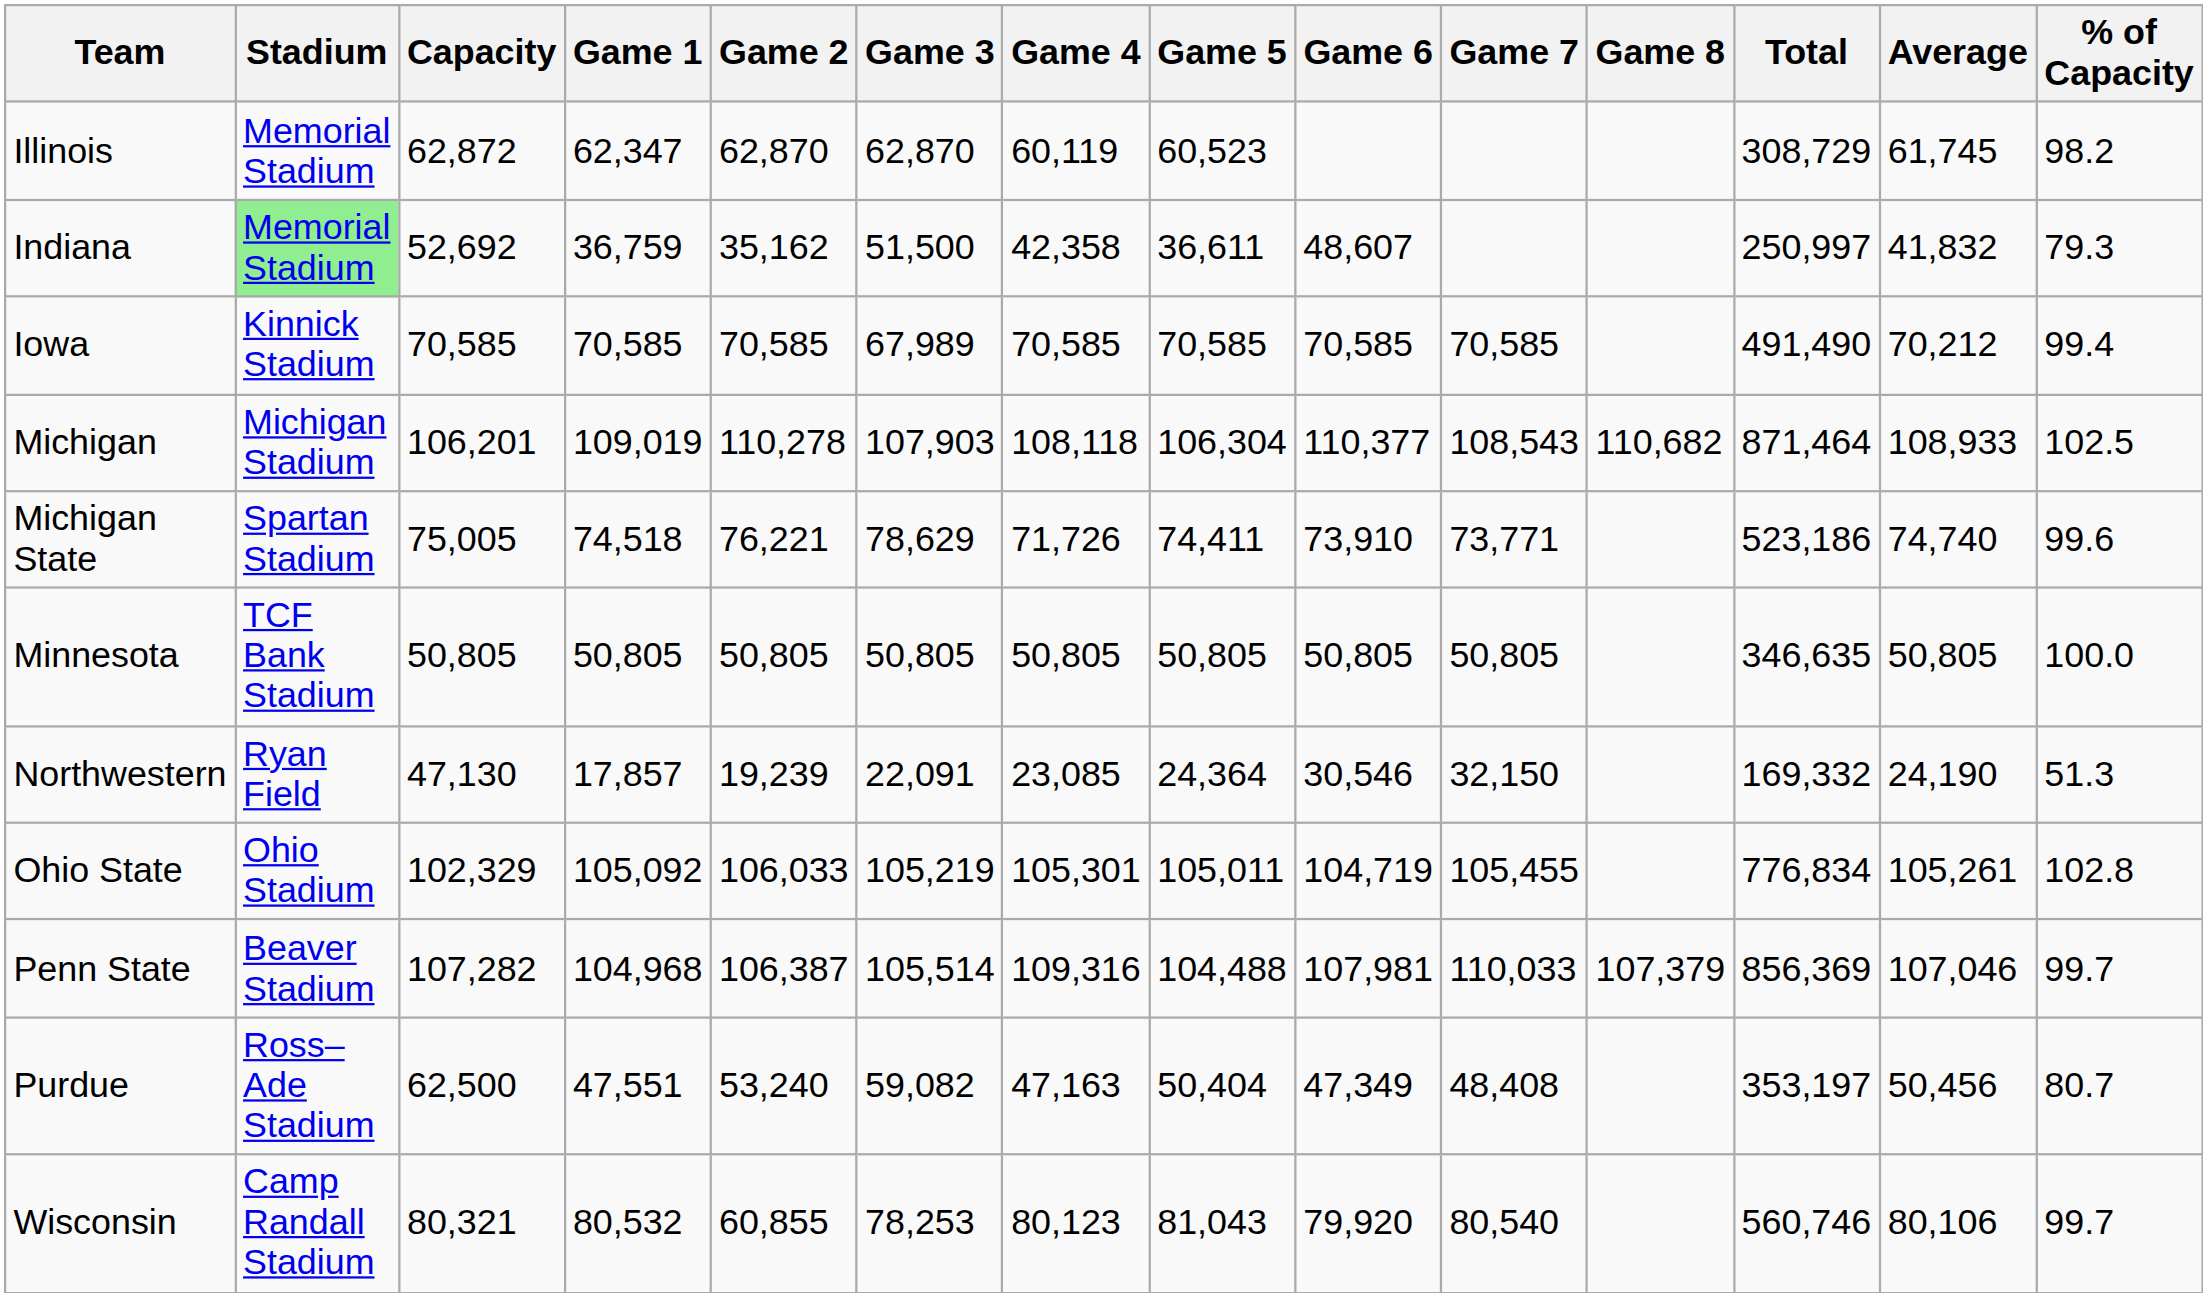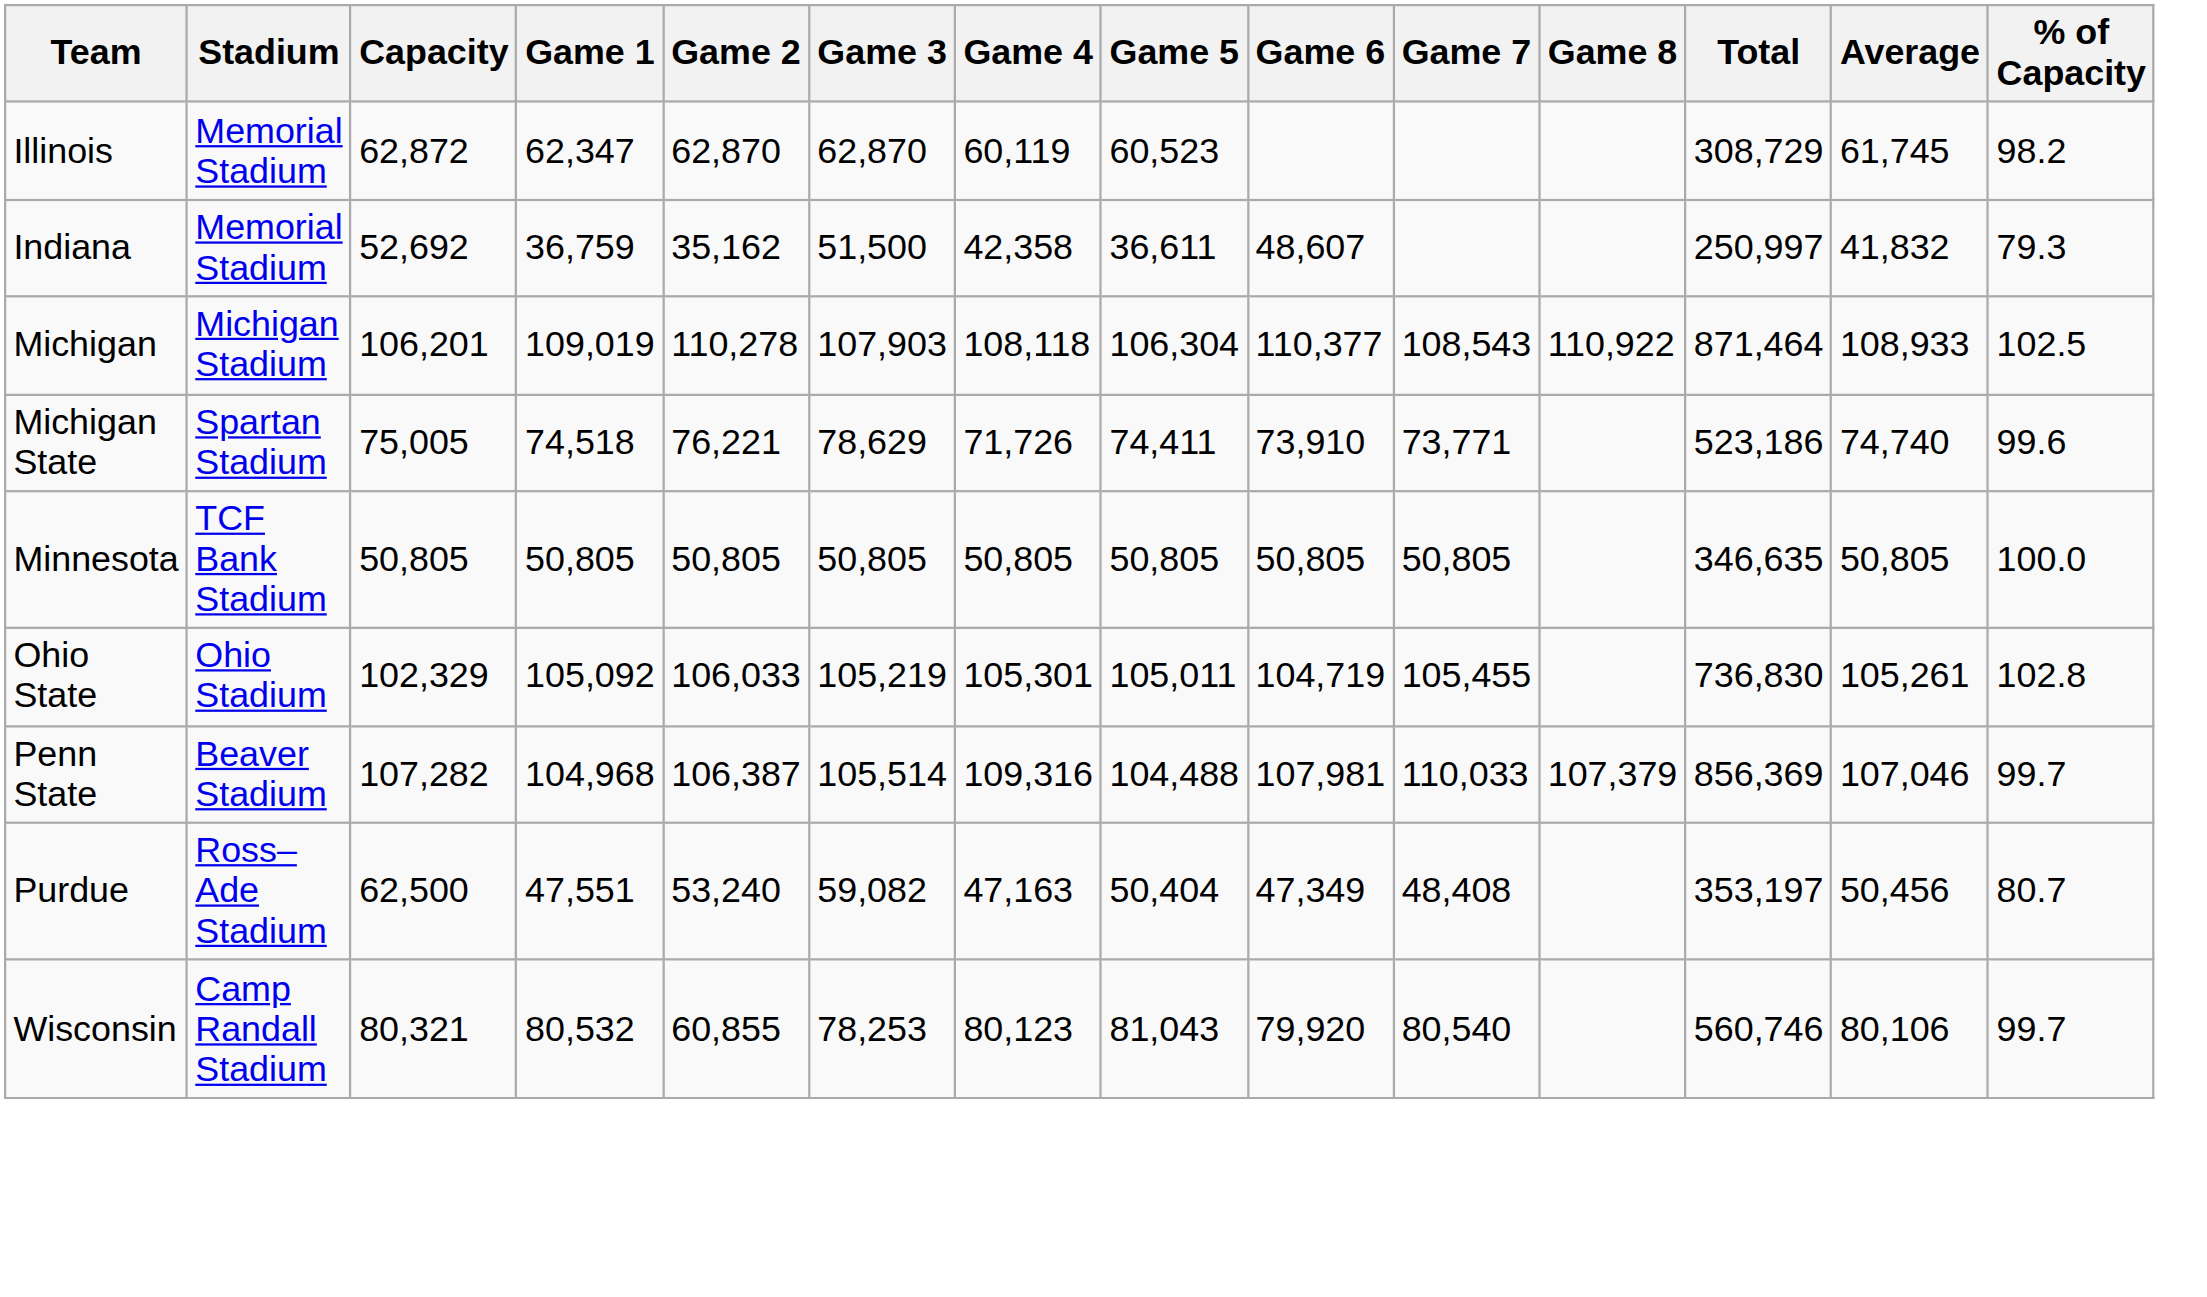Indiana | Stadium: lightgreen background -> no background
- row: Iowa | Kinnick Stadium | 70,585 | 70,585 | 70,585 | 67,989 | 70,585 | 70,585 | 70,585 | 70,585 | 491,490 | 70,212 | 99.4
Michigan | Game 8: 110,682 -> 110,922
- row: Northwestern | Ryan Field | 47,130 | 17,857 | 19,239 | 22,091 | 23,085 | 24,364 | 30,546 | 32,150 | 169,332 | 24,190 | 51.3
Ohio State | Total: 776,834 -> 736,830
